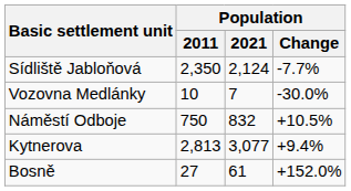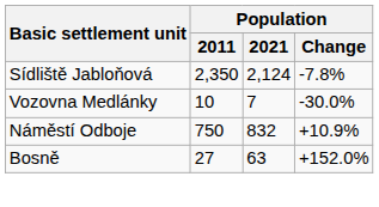Sídliště Jabloňová | Population / Change: -7.7% -> -7.8%
Náměstí Odboje | Population / Change: +10.5% -> +10.9%
- row: Kytnerova | 2,813 | 3,077 | +9.4%
Bosně | Population / 2021: 61 -> 63
